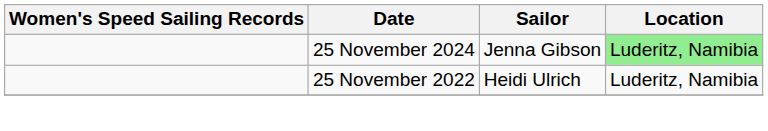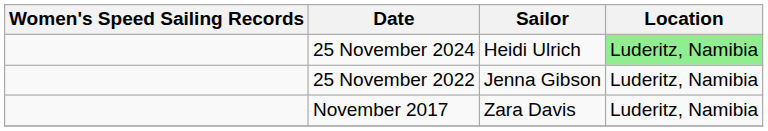25 November 2024 | Sailor: Jenna Gibson -> Heidi Ulrich
25 November 2022 | Sailor: Heidi Ulrich -> Jenna Gibson
+ row: November 2017 | Zara Davis | Luderitz, Namibia
